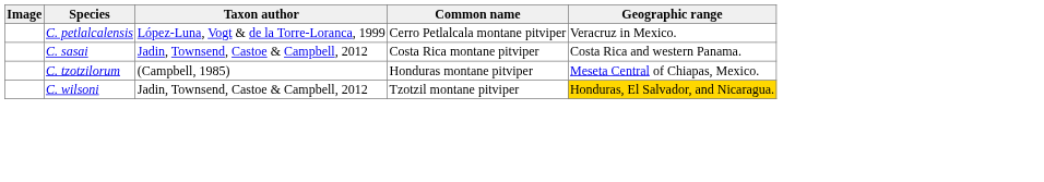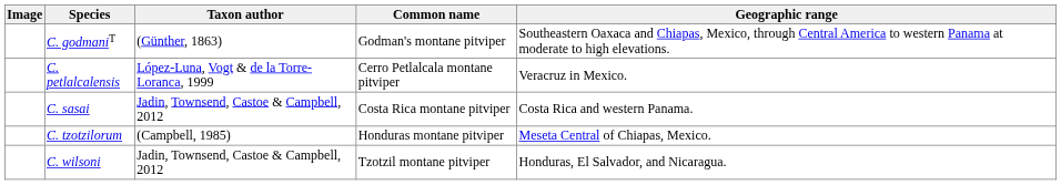+ row: C. godmaniT | (Günther, 1863) | Godman's montane pitviper | Southeastern Oaxaca and Chiapas, Mexico, through Central America to western Panama at moderate to high elevations.
C. wilsoni | Geographic range: gold background -> no background
